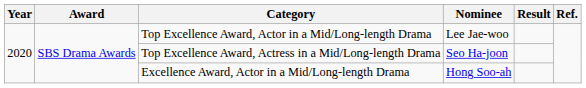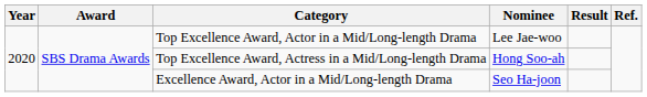Top Excellence Award, Actress in a Mid/Long-length Drama | Nominee: Seo Ha-joon -> Hong Soo-ah
Excellence Award, Actor in a Mid/Long-length Drama | Nominee: Hong Soo-ah -> Seo Ha-joon
